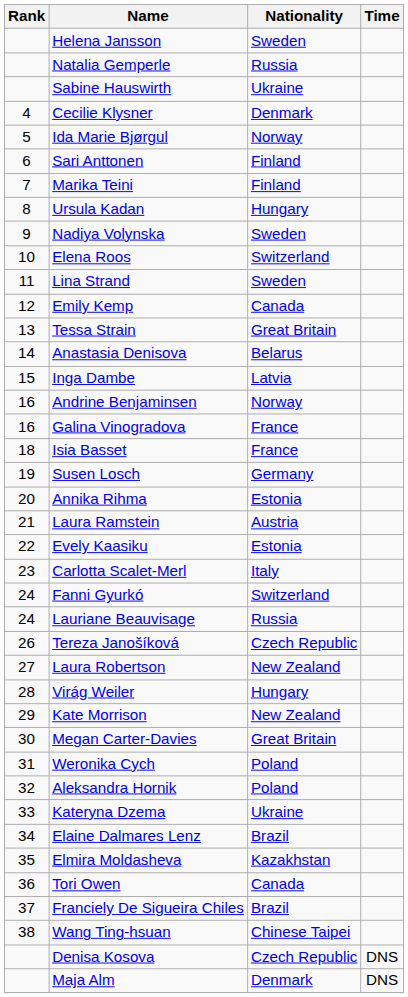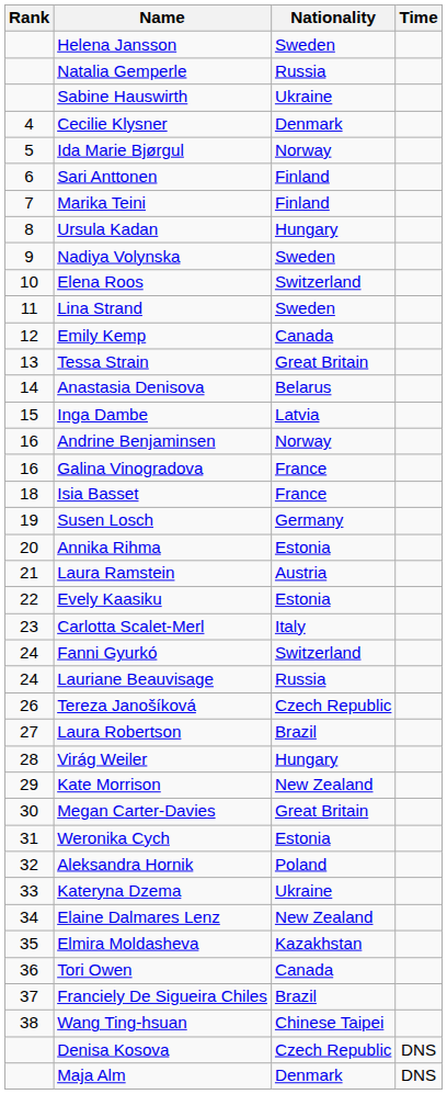Laura Robertson | Nationality: New Zealand -> Brazil
Weronika Cych | Nationality: Poland -> Estonia
Elaine Dalmares Lenz | Nationality: Brazil -> New Zealand
